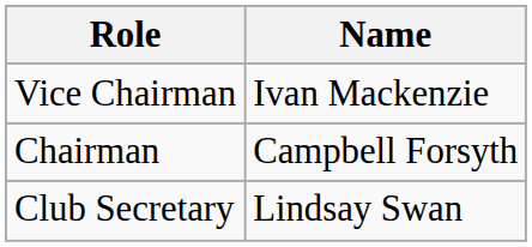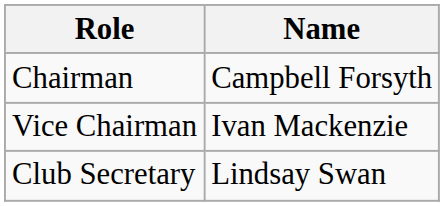rows swapped: Chairman <-> Vice Chairman
